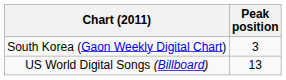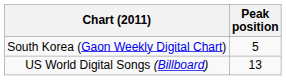South Korea (Gaon Weekly Digital Chart) | Peak position: 3 -> 5
